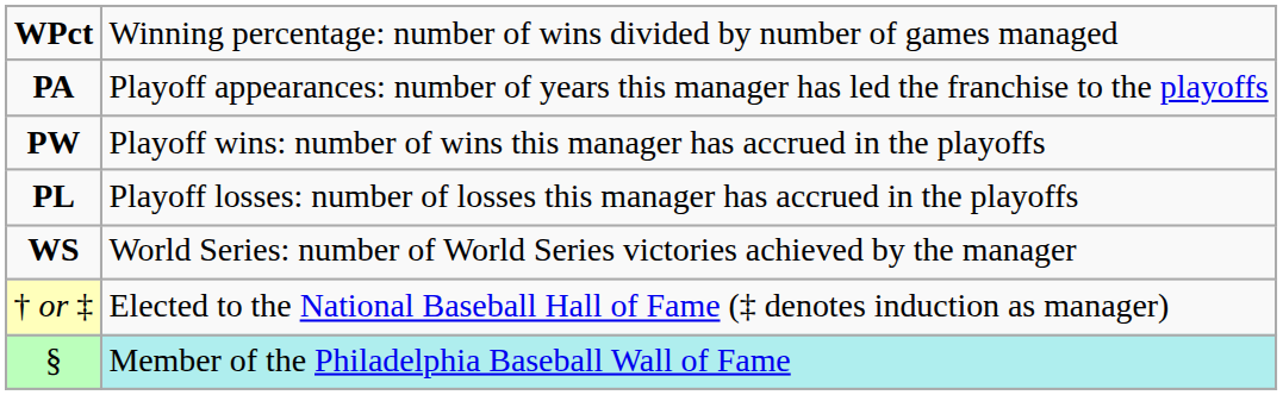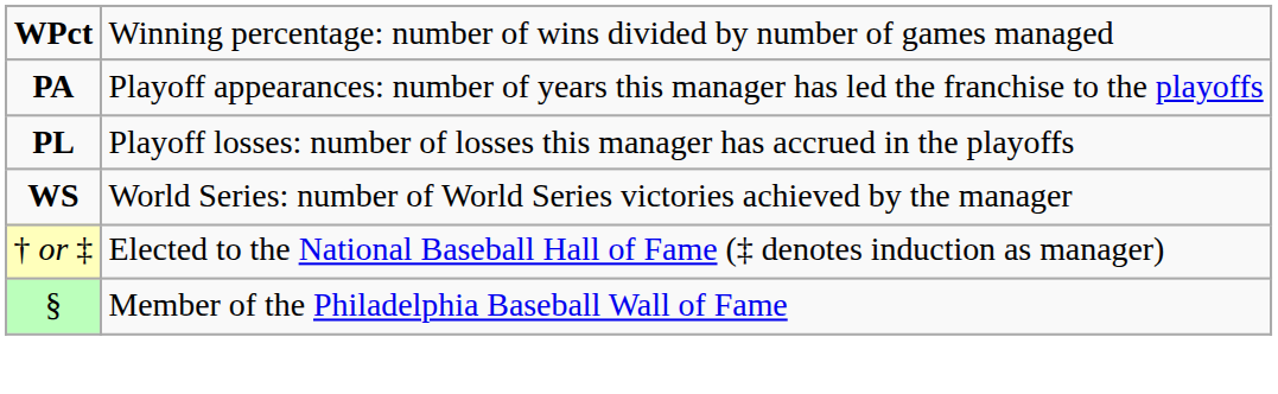- row: PW | Playoff wins: number of wins this manager has accrued in the playoffs
§ | column 2: paleturquoise background -> no background
